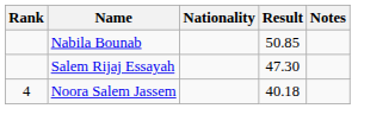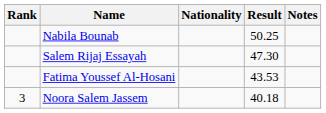Nabila Bounab | Result: 50.85 -> 50.25
+ row: Fatima Youssef Al-Hosani | 43.53
Noora Salem Jassem | Rank: 4 -> 3
